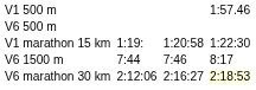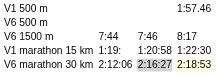rows swapped: V6 1500 m <-> V1 marathon 15 km
V6 marathon 30 km | column 5: no background -> lightgrey background
